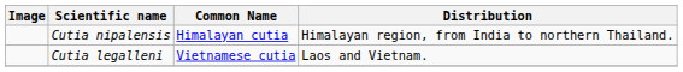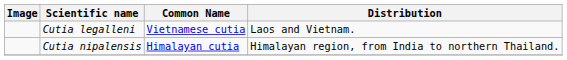rows swapped: Cutia nipalensis <-> Cutia legalleni
